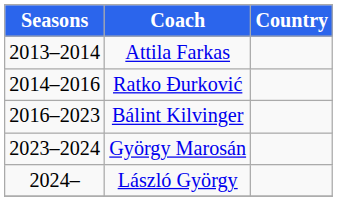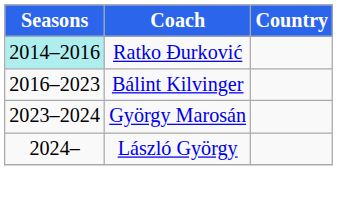- row: 2013–2014 | Attila Farkas
Ratko Đurković | Seasons: no background -> paleturquoise background
